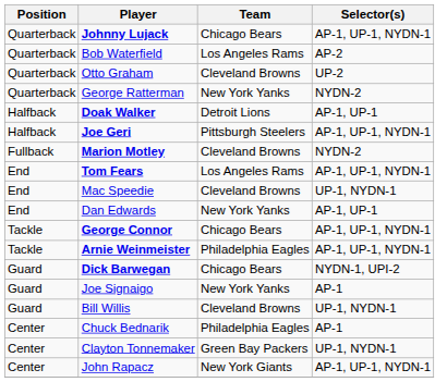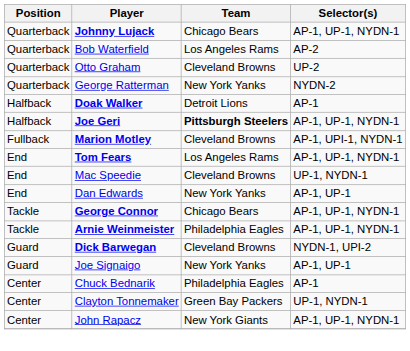Doak Walker | Selector(s): AP-1, UP-1 -> AP-1
Joe Geri | Team: normal -> bold
Marion Motley | Selector(s): NYDN-2 -> AP-1, UPI-1, NYDN-1
Dick Barwegan | Team: Chicago Bears -> Cleveland Browns
Joe Signaigo | Selector(s): AP-1 -> AP-1, UP-1
- row: Guard | Bill Willis | Cleveland Browns | UP-1, NYDN-1
